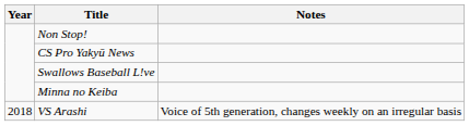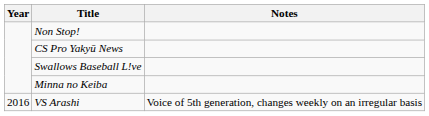VS Arashi | Year: 2018 -> 2016
